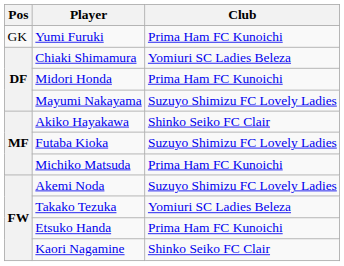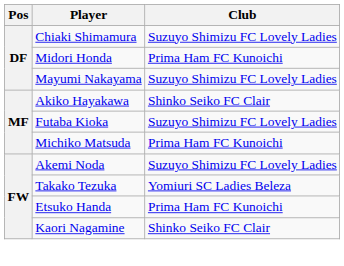- row: GK | Yumi Furuki | Prima Ham FC Kunoichi
Chiaki Shimamura | Club: Yomiuri SC Ladies Beleza -> Suzuyo Shimizu FC Lovely Ladies
